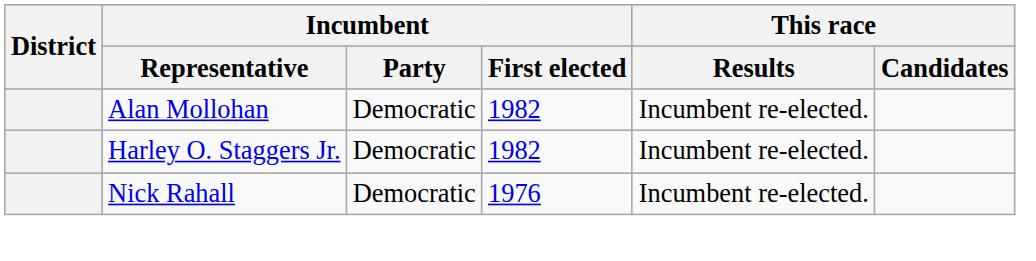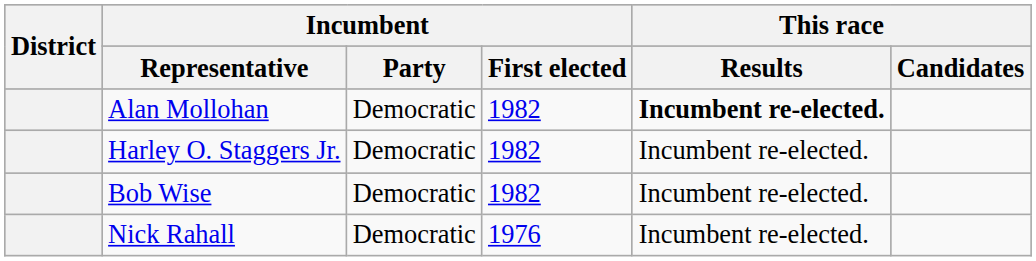Alan Mollohan | This race / Results: normal -> bold
+ row: Bob Wise | Democratic | 1982 | Incumbent re-elected.
